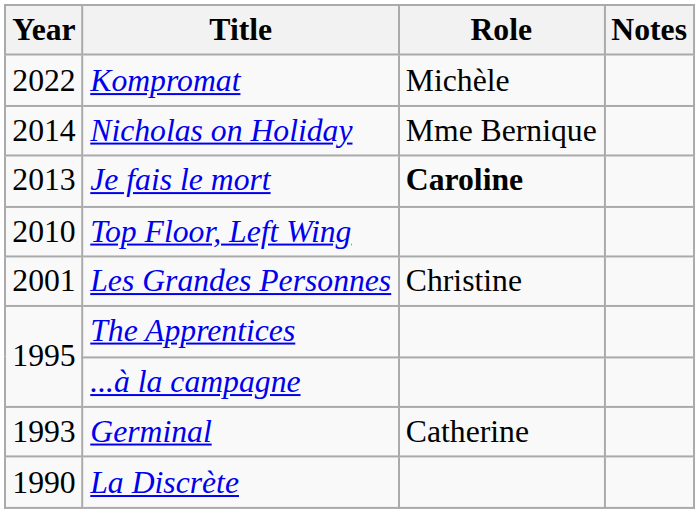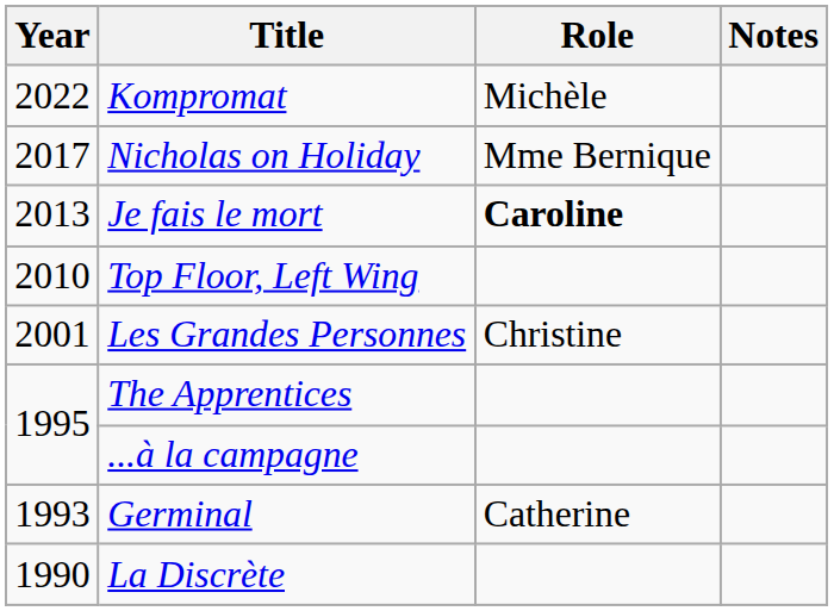Nicholas on Holiday | Year: 2014 -> 2017
